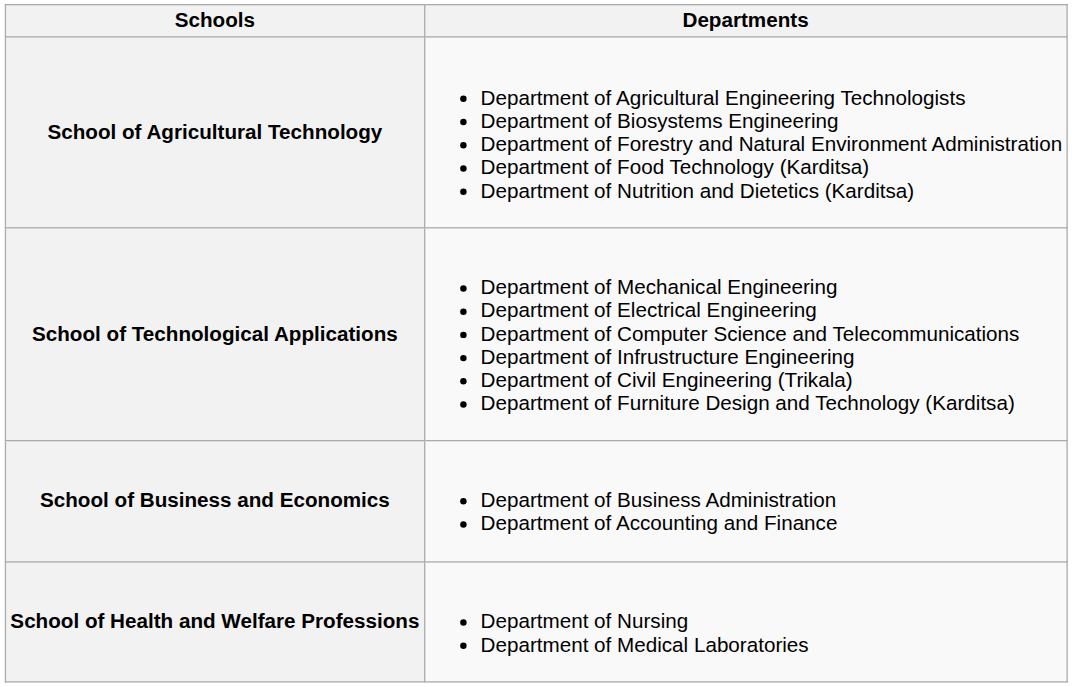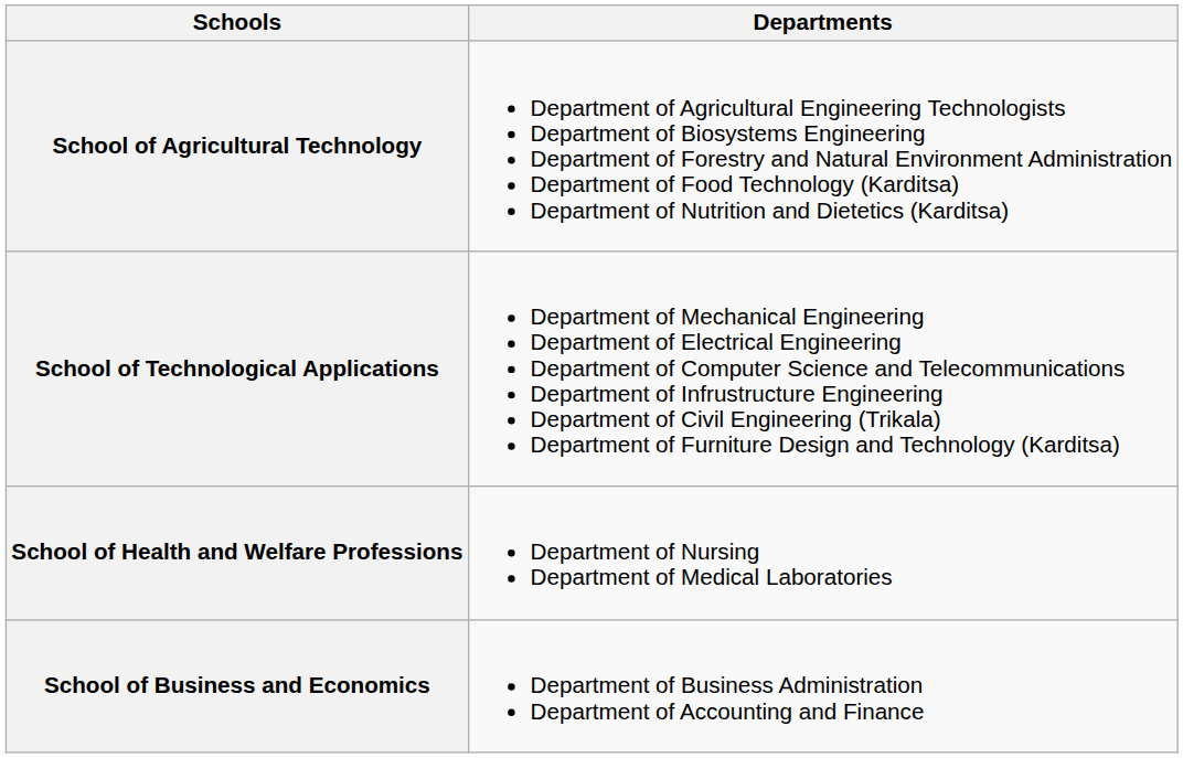rows swapped: School of Business and Economics <-> School of Health and Welfare Professions
